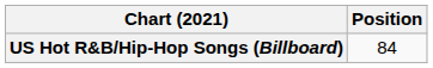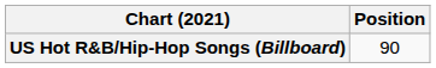US Hot R&B/Hip-Hop Songs (Billboard) | Position: 84 -> 90
